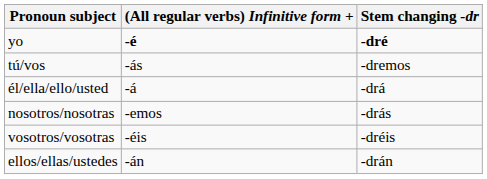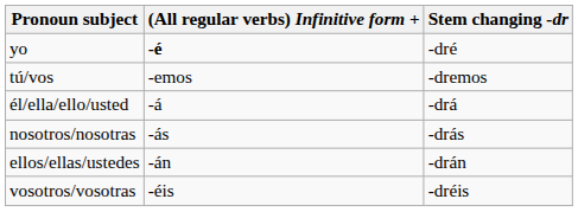yo | Stem changing -dr: bold -> normal
tú/vos | (All regular verbs) Infinitive form +: -ás -> -emos
nosotros/nosotras | (All regular verbs) Infinitive form +: -emos -> -ás
rows swapped: vosotros/vosotras <-> ellos/ellas/ustedes
